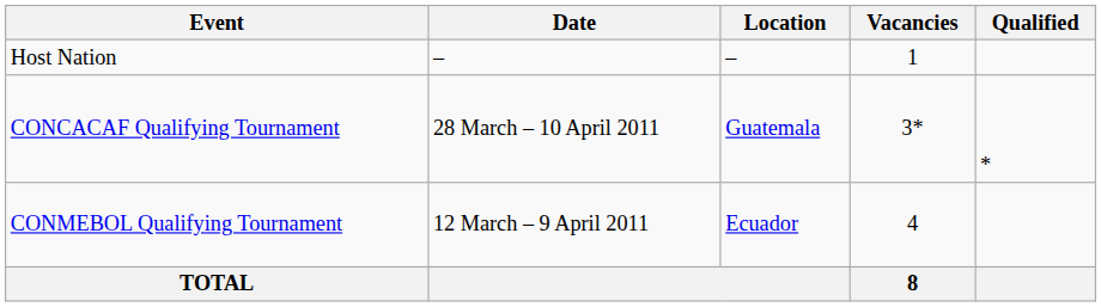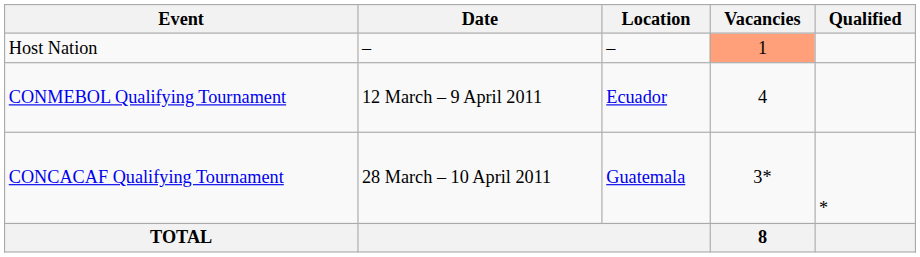Host Nation | Vacancies: no background -> lightsalmon background
rows swapped: CONCACAF Qualifying Tournament <-> CONMEBOL Qualifying Tournament
